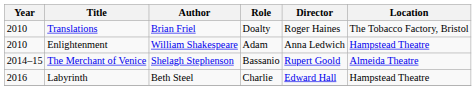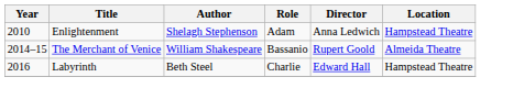- row: 2010 | Translations | Brian Friel | Doalty | Roger Haines | The Tobacco Factory, Bristol
Enlightenment | Author: William Shakespeare -> Shelagh Stephenson
The Merchant of Venice | Author: Shelagh Stephenson -> William Shakespeare
